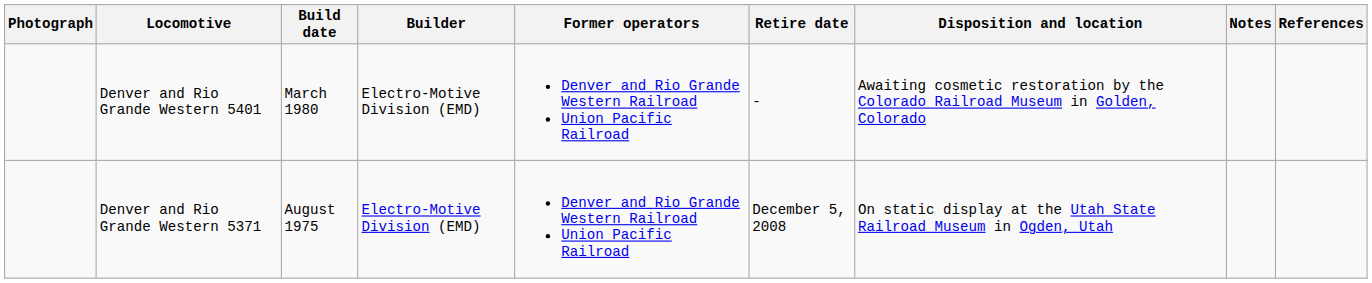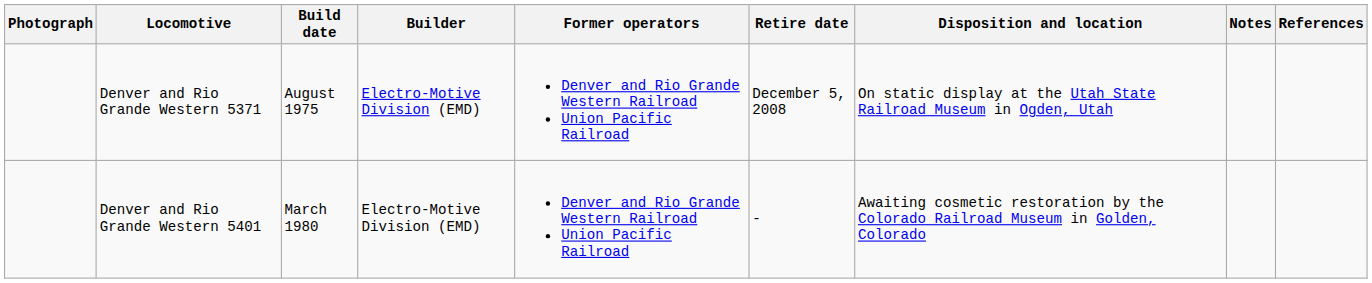rows swapped: Denver and Rio Grande Western 5371 <-> Denver and Rio Grande Western 5401
